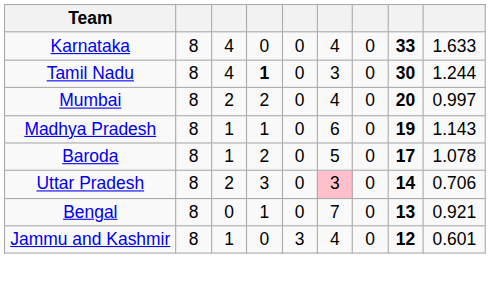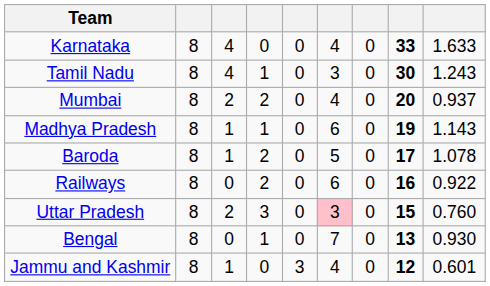Tamil Nadu | column 4: bold -> normal
Tamil Nadu | column 9: 1.244 -> 1.243
Mumbai | column 9: 0.997 -> 0.937
+ row: Railways | 8 | 0 | 2 | 0 | 6 | 0 | 16 | 0.922
Uttar Pradesh | column 8: 14 -> 15
Uttar Pradesh | column 9: 0.706 -> 0.760
Bengal | column 9: 0.921 -> 0.930
